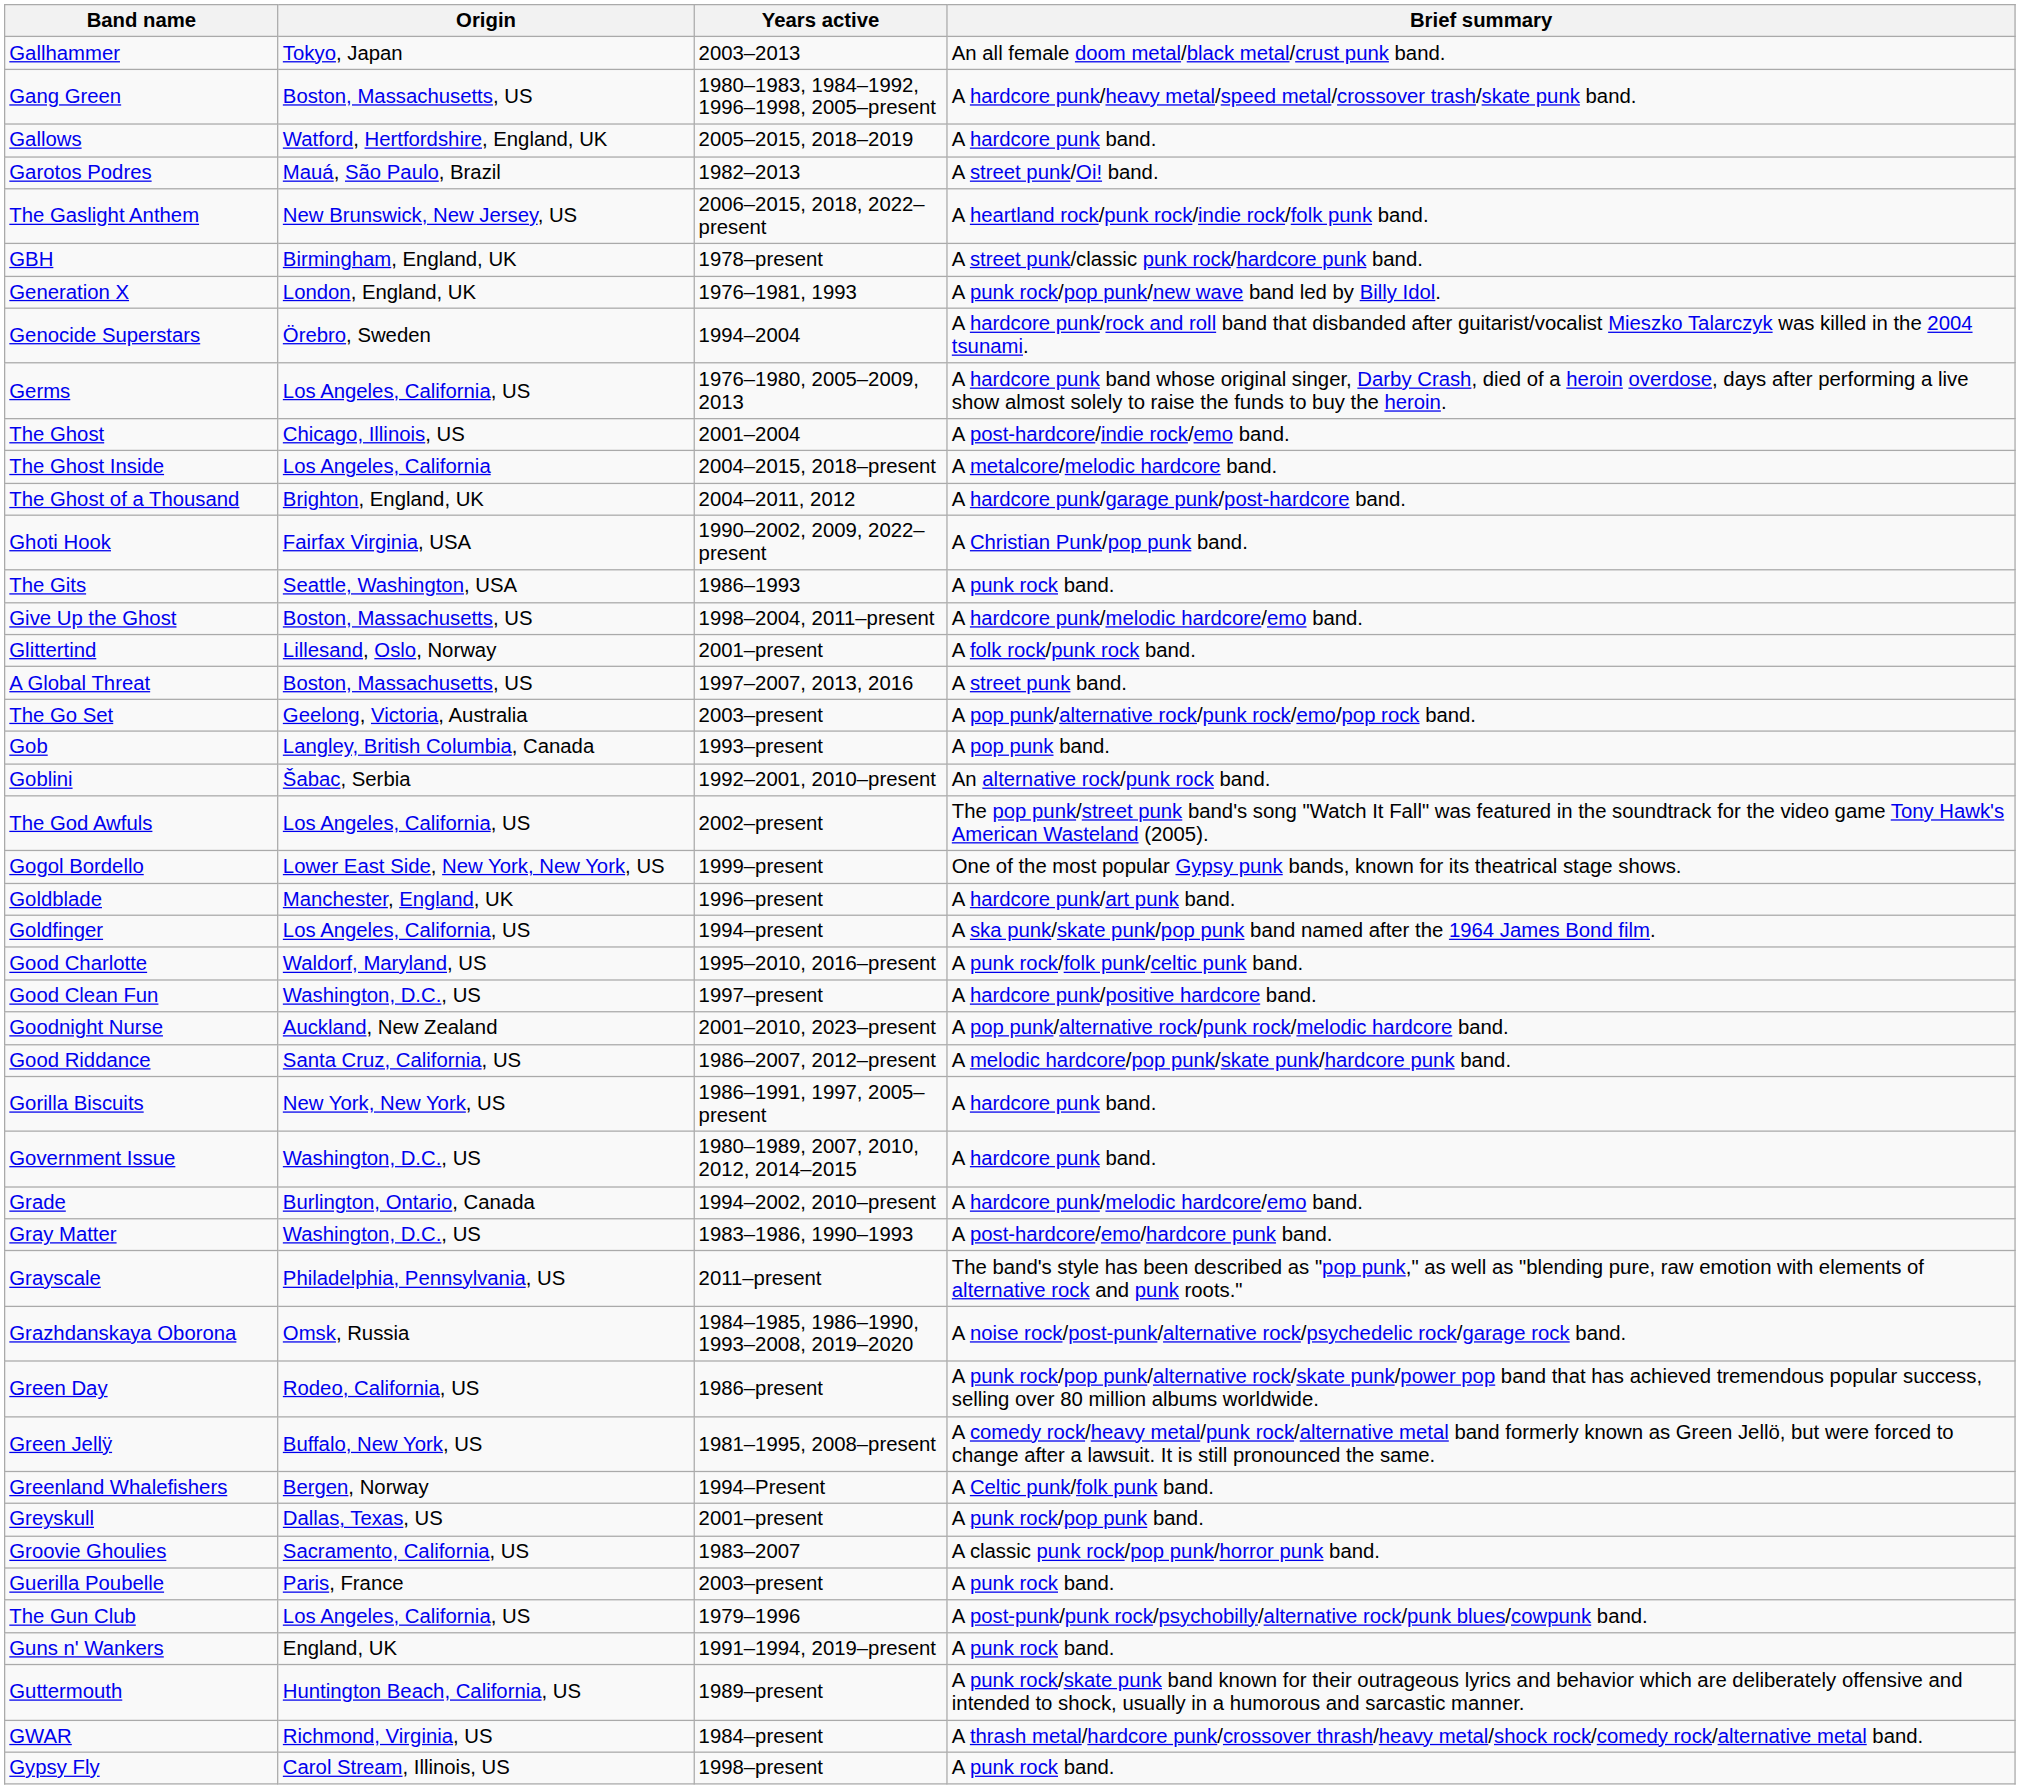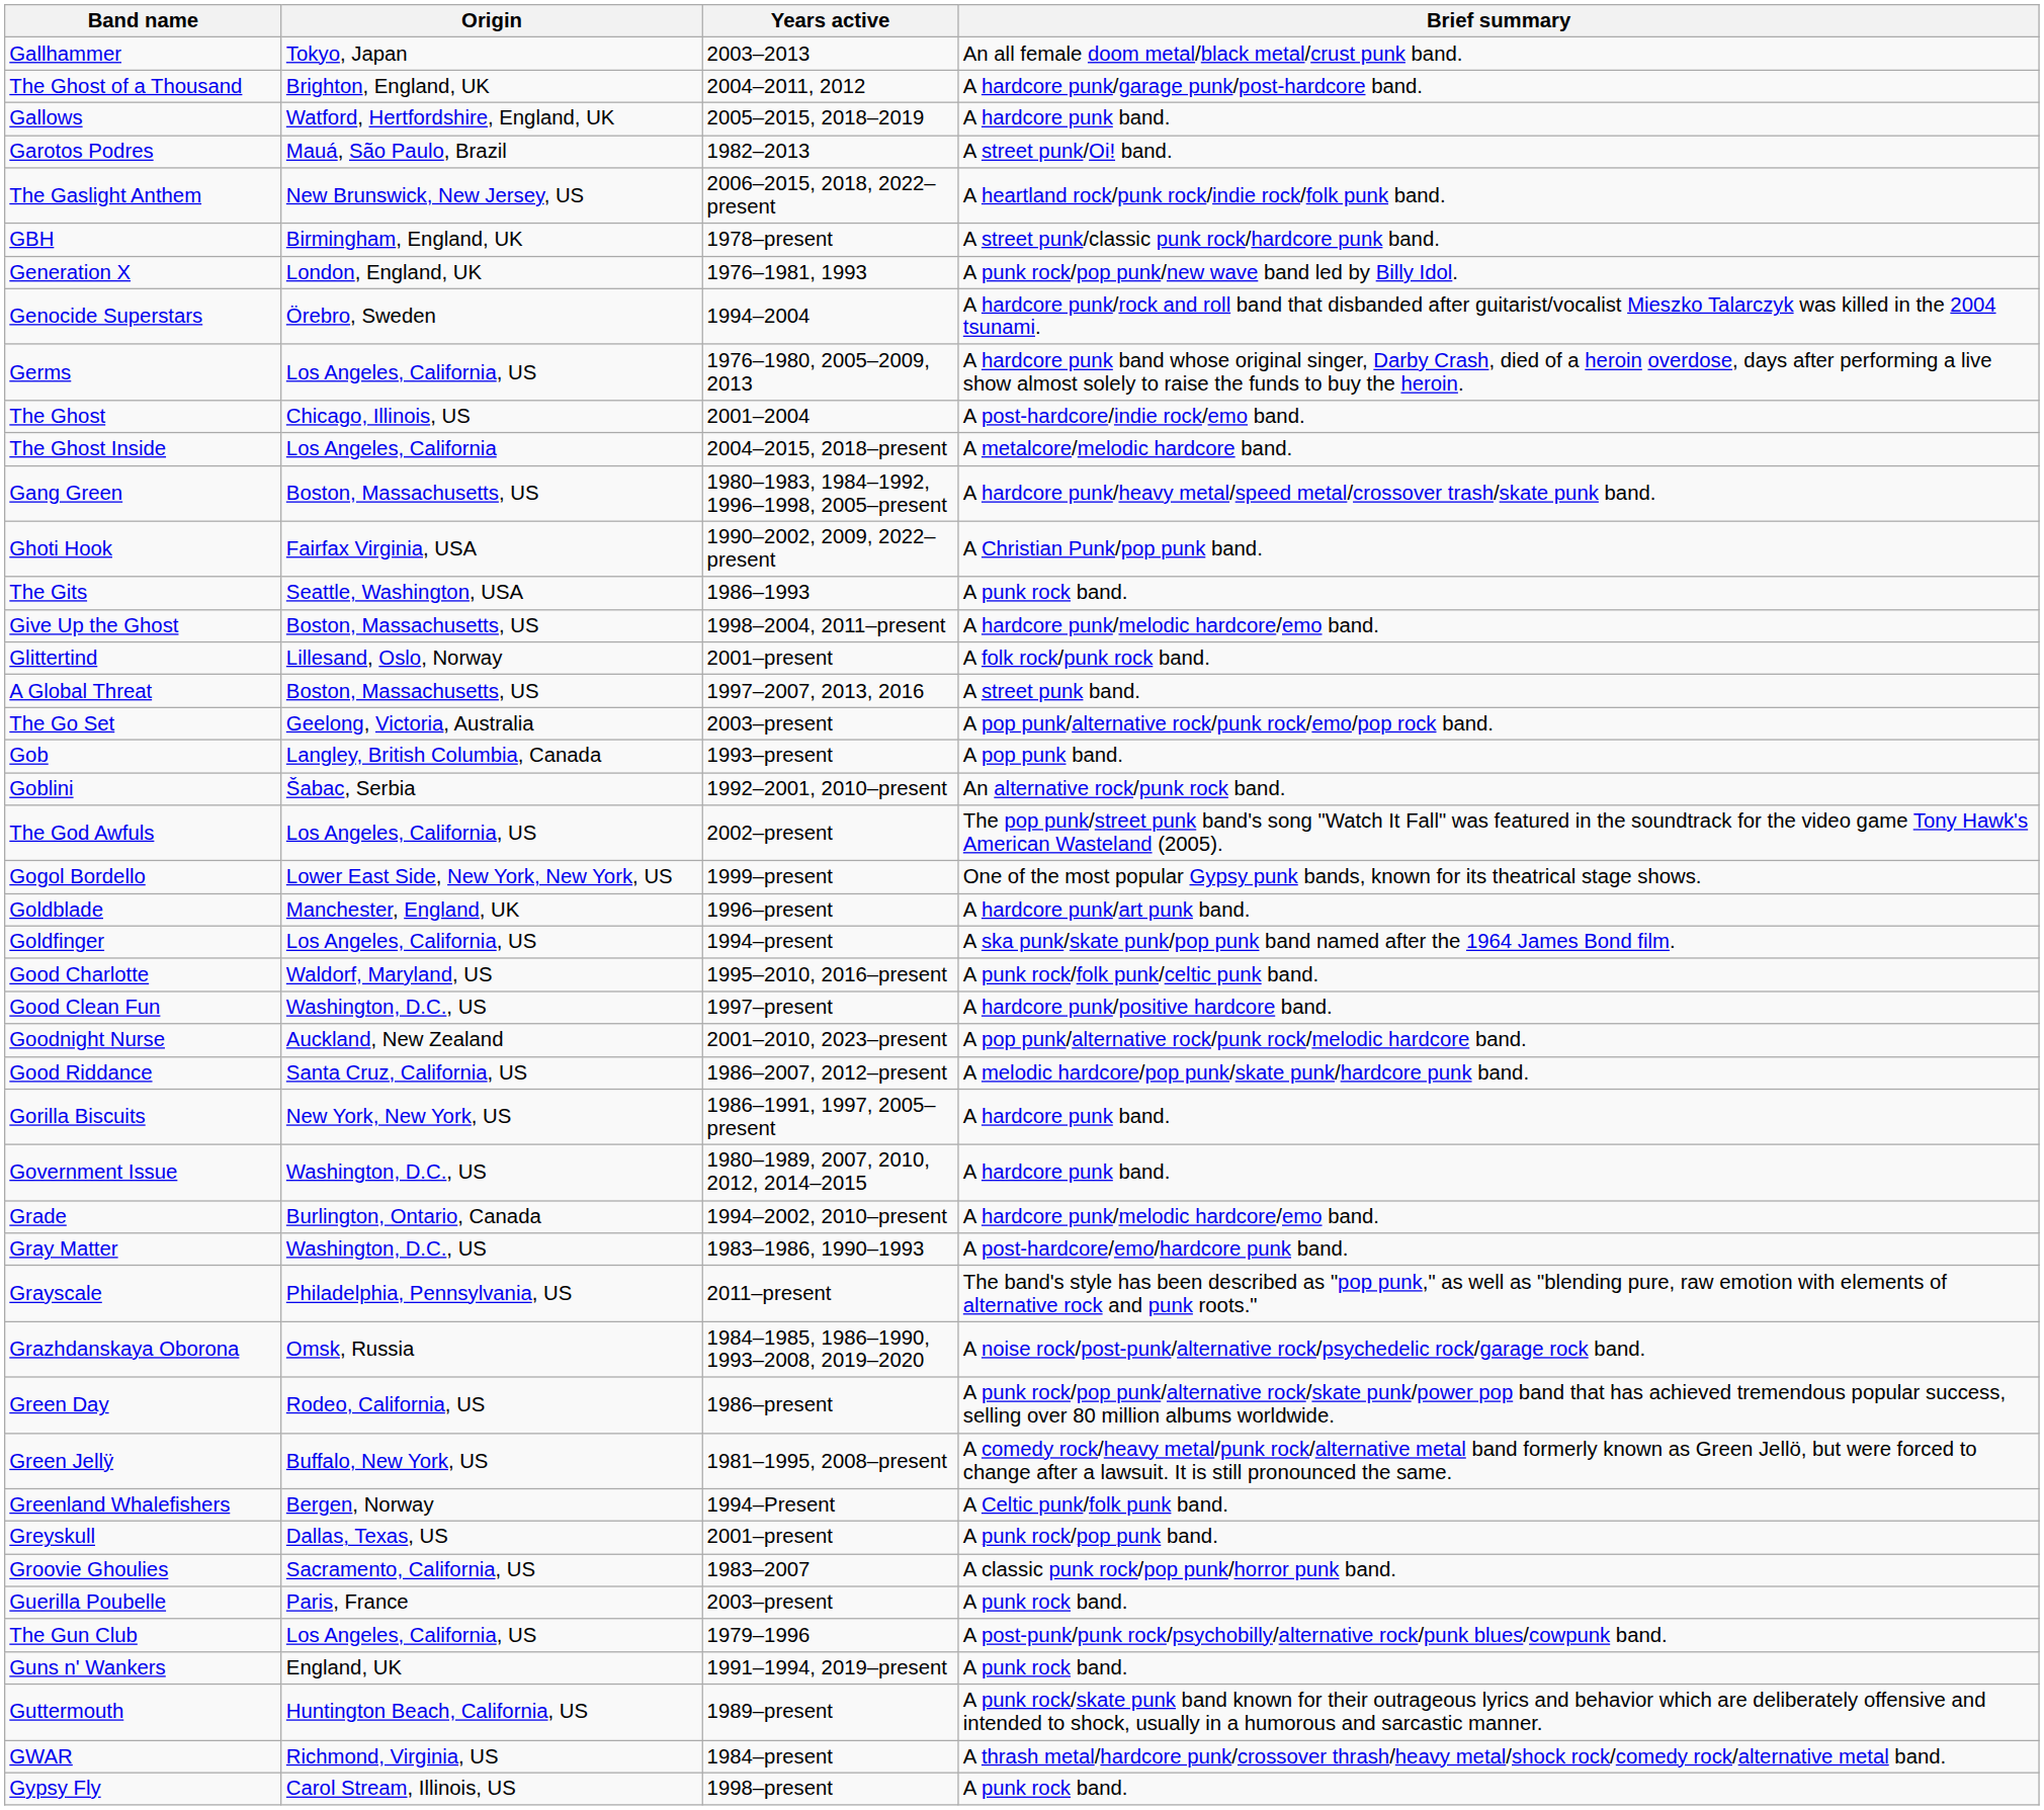rows swapped: Gang Green <-> The Ghost of a Thousand
